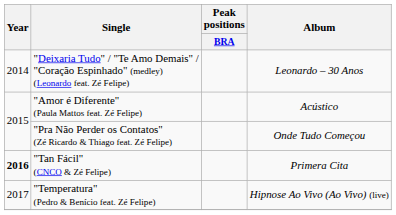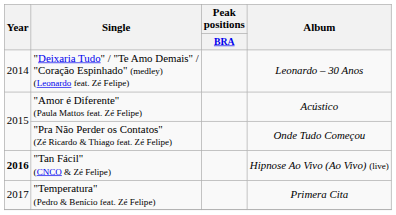"Tan Fácil" (CNCO & Zé Felipe) | Album: Primera Cita -> Hipnose Ao Vivo (Ao Vivo) (live)
"Temperatura" (Pedro & Benício feat. Zé Felipe) | Album: Hipnose Ao Vivo (Ao Vivo) (live) -> Primera Cita
